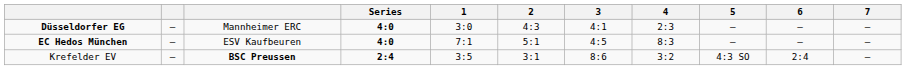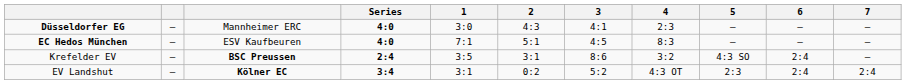+ row: EV Landshut | – | Kölner EC | 3:4 | 3:1 | 0:2 | 5:2 | 4:3 OT | 2:3 | 2:4 | 2:4
